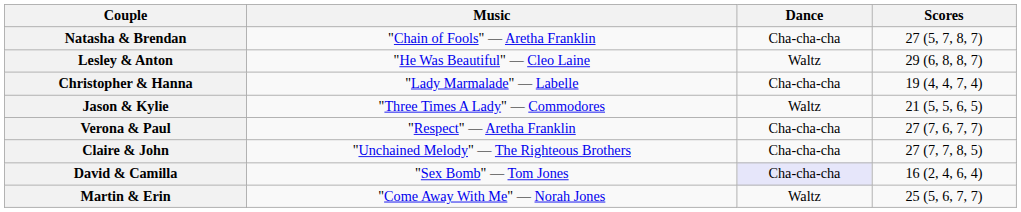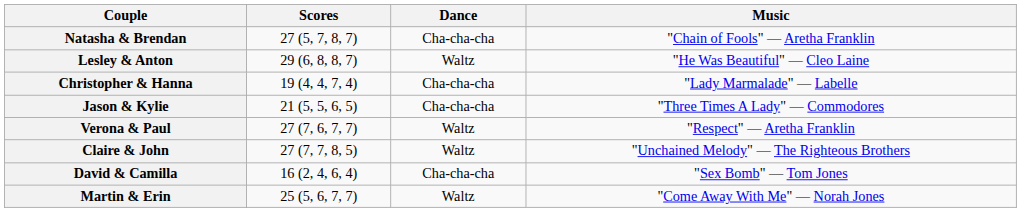columns swapped: Scores <-> Music
Jason & Kylie | Dance: Waltz -> Cha-cha-cha
Verona & Paul | Dance: Cha-cha-cha -> Waltz
Claire & John | Dance: Cha-cha-cha -> Waltz
David & Camilla | Dance: lavender background -> no background
